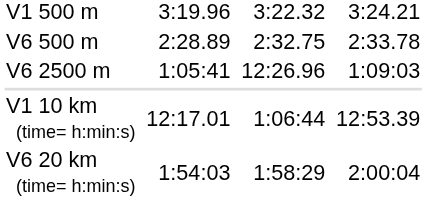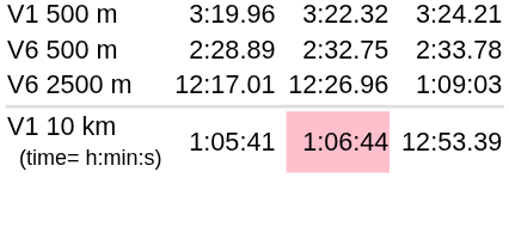V6 2500 m | column 3: 1:05:41 -> 12:17.01
V1 10 km (time= h:min:s) | column 3: 12:17.01 -> 1:05:41
V1 10 km (time= h:min:s) | column 5: no background -> pink background
- row: V6 20 km (time= h:min:s) | 1:54:03 | 1:58:29 | 2:00:04
